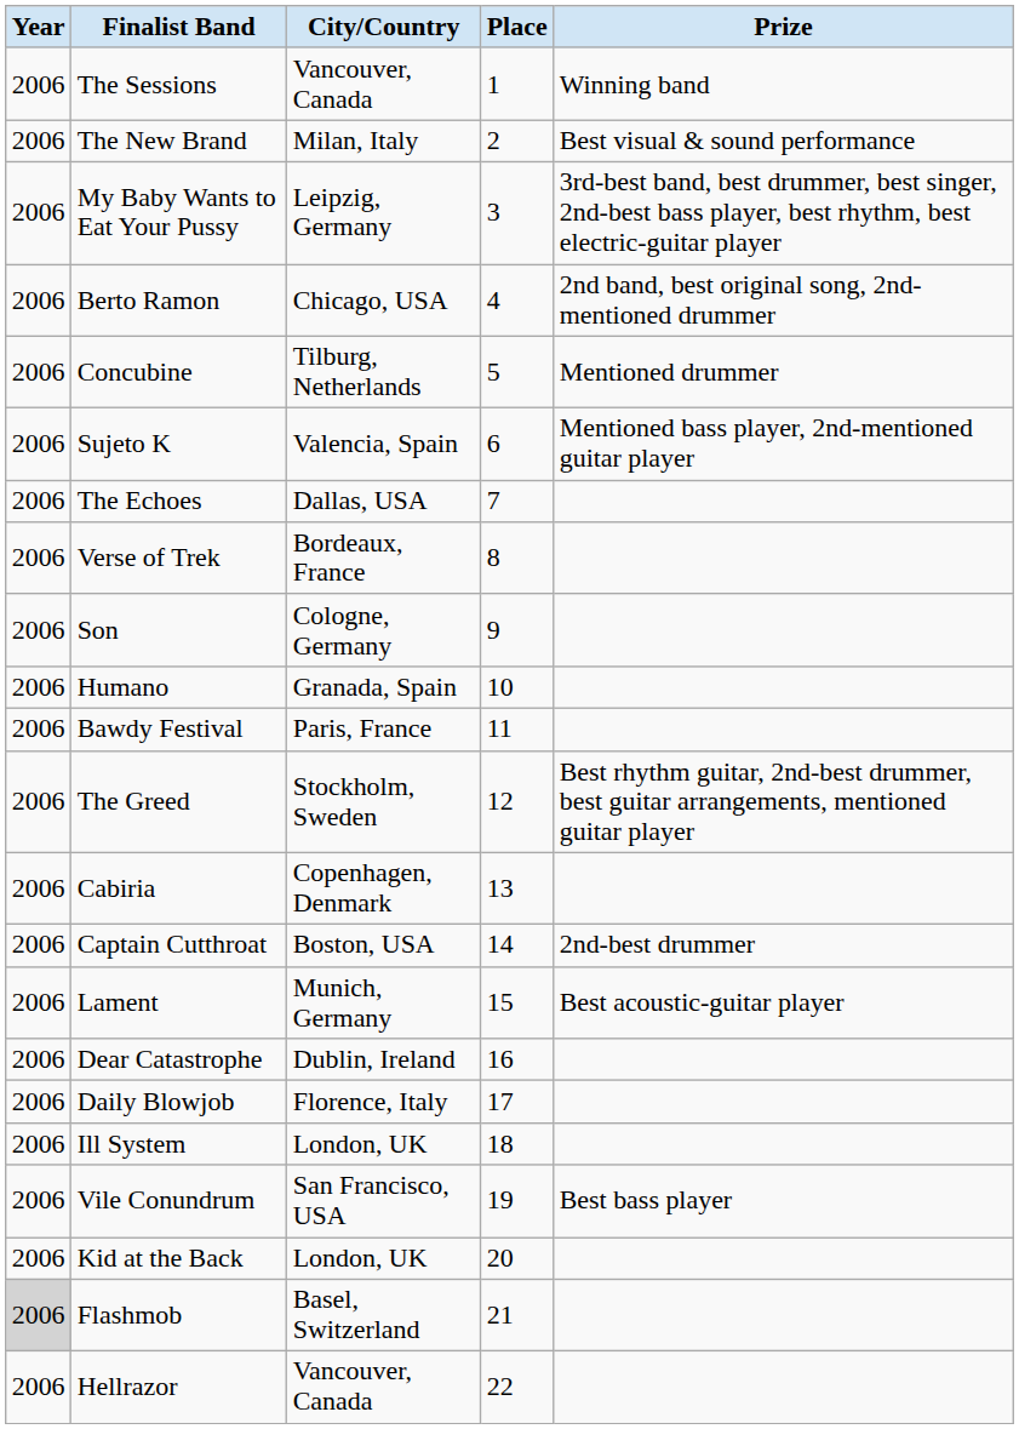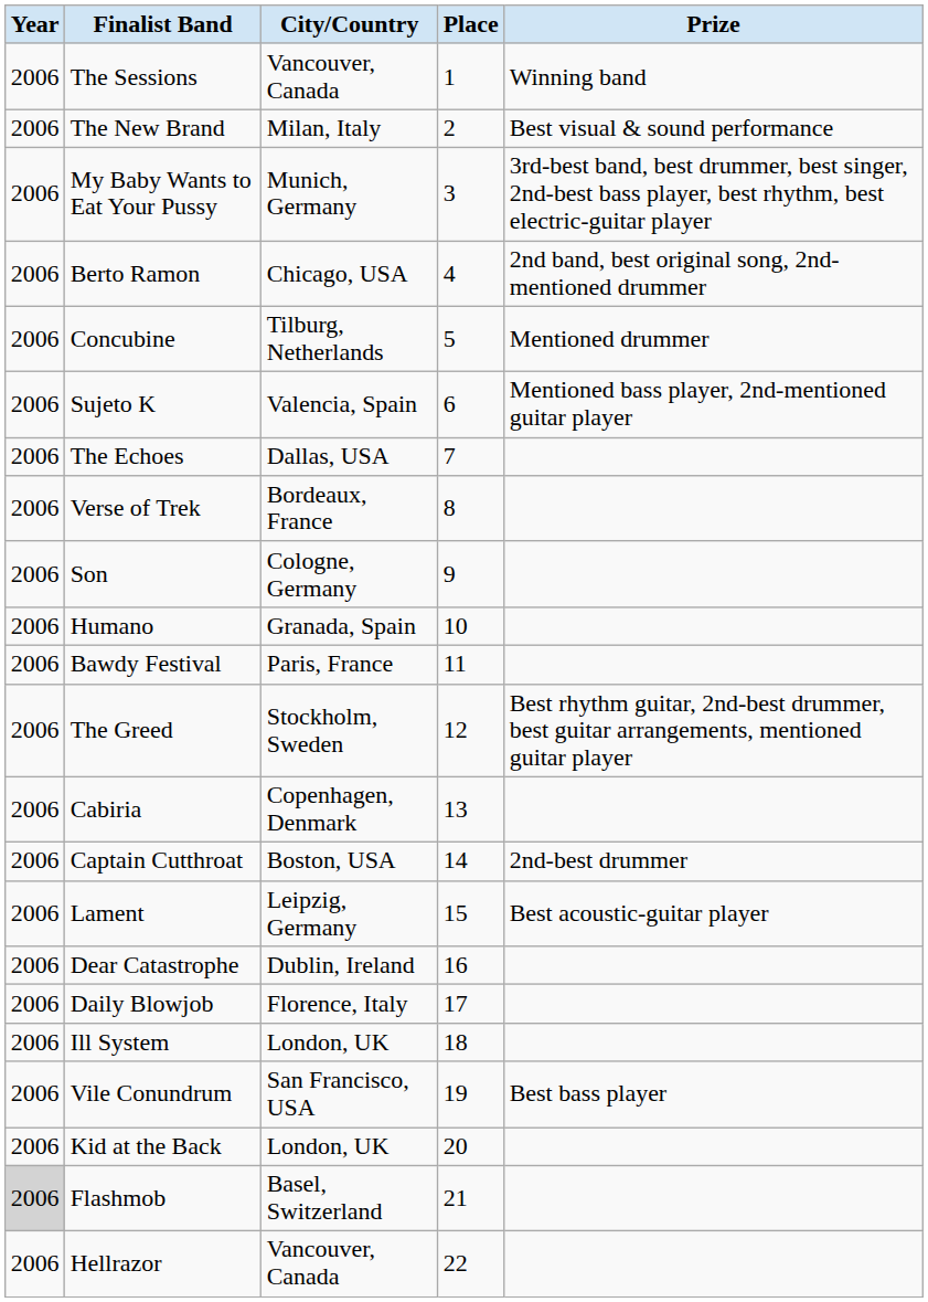My Baby Wants to Eat Your Pussy | City/Country: Leipzig, Germany -> Munich, Germany
Lament | City/Country: Munich, Germany -> Leipzig, Germany
